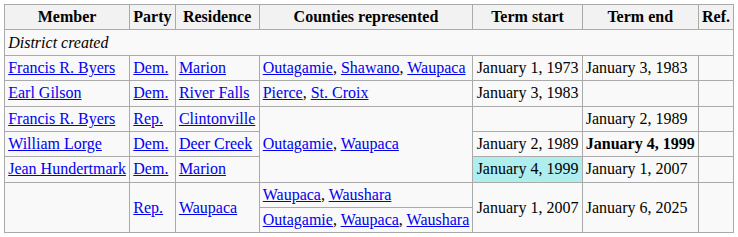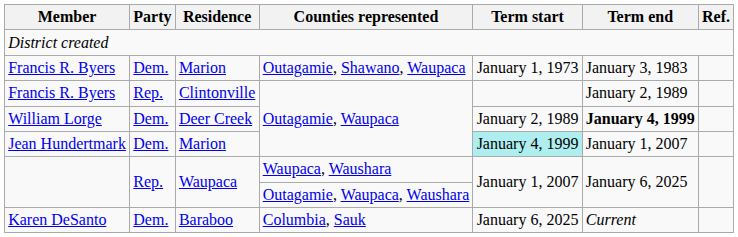- row: Earl Gilson | Dem. | River Falls | Pierce, St. Croix | January 3, 1983
+ row: Karen DeSanto | Dem. | Baraboo | Columbia, Sauk | January 6, 2025 | Current
